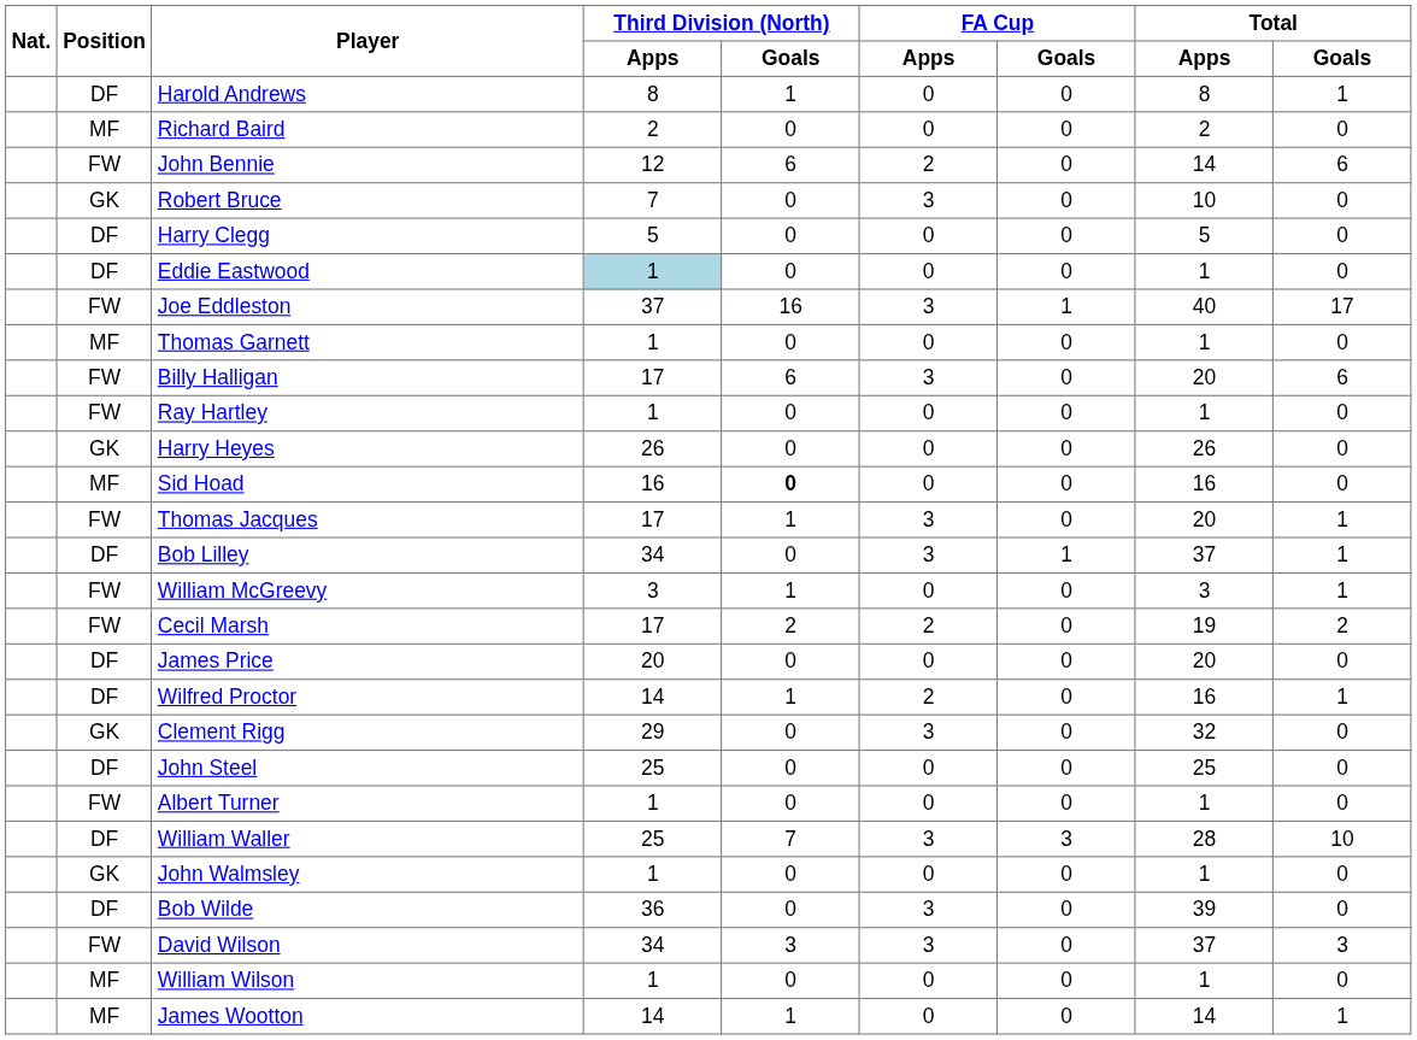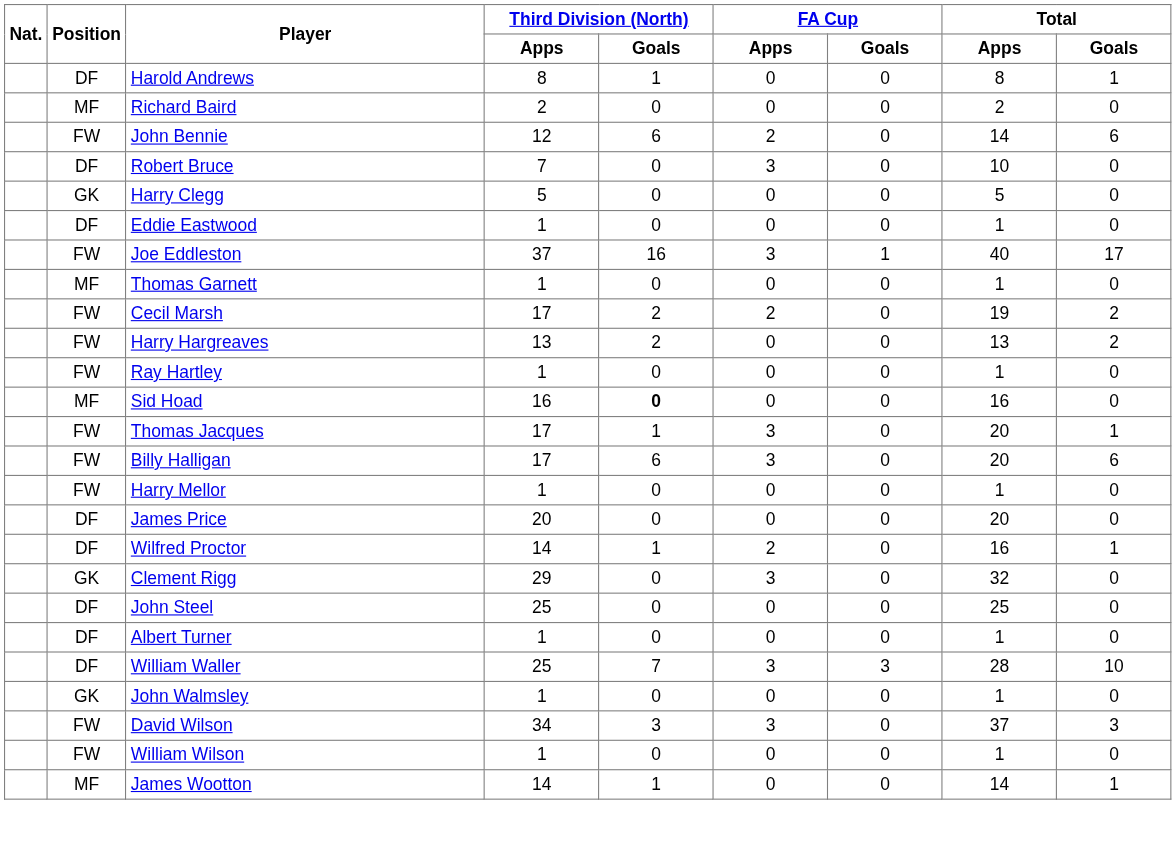Robert Bruce | Position: GK -> DF
Harry Clegg | Position: DF -> GK
Eddie Eastwood | Third Division (North) / Apps: lightblue background -> no background
rows swapped: Billy Halligan <-> Cecil Marsh
+ row: FW | Harry Hargreaves | 13 | 2 | 0 | 0 | 13 | 2
- row: GK | Harry Heyes | 26 | 0 | 0 | 0 | 26 | 0
- row: DF | Bob Lilley | 34 | 0 | 3 | 1 | 37 | 1
- row: FW | William McGreevy | 3 | 1 | 0 | 0 | 3 | 1
+ row: FW | Harry Mellor | 1 | 0 | 0 | 0 | 1 | 0
Albert Turner | Position: FW -> DF
- row: DF | Bob Wilde | 36 | 0 | 3 | 0 | 39 | 0
William Wilson | Position: MF -> FW
